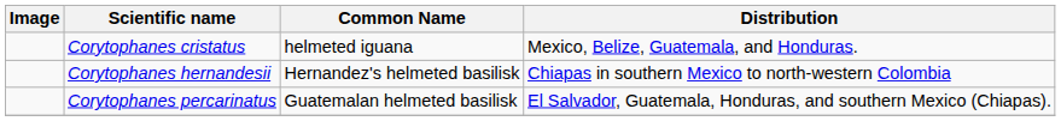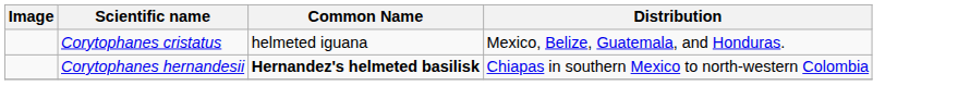Corytophanes hernandesii | Common Name: normal -> bold
- row: Corytophanes percarinatus | Guatemalan helmeted basilisk | El Salvador, Guatemala, Honduras, and southern Mexico (Chiapas).
